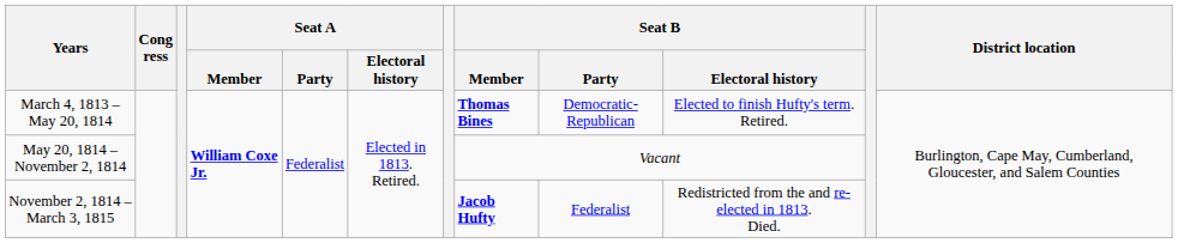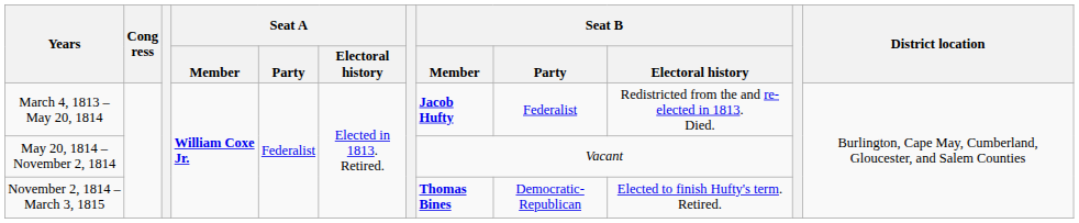March 4, 1813 – May 20, 1814 | Seat B / Member: Thomas Bines -> Jacob Hufty
March 4, 1813 – May 20, 1814 | Seat B / Party: Democratic-Republican -> Federalist
March 4, 1813 – May 20, 1814 | Seat B / Electoral history: Elected to finish Hufty's term. Retired. -> Redistricted from the and re-elected in 1813. Died.
November 2, 1814 – March 3, 1815 | Seat B / Member: Jacob Hufty -> Thomas Bines
November 2, 1814 – March 3, 1815 | Seat B / Party: Federalist -> Democratic-Republican
November 2, 1814 – March 3, 1815 | Seat B / Electoral history: Redistricted from the and re-elected in 1813. Died. -> Elected to finish Hufty's term. Retired.
